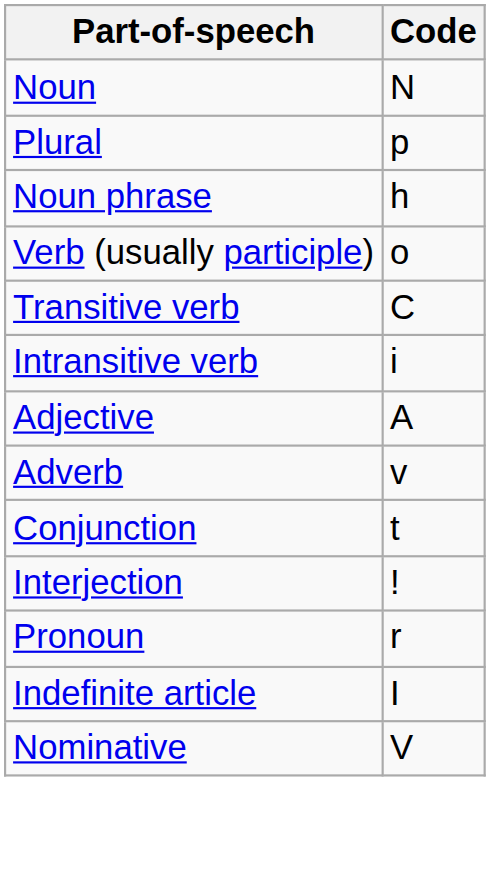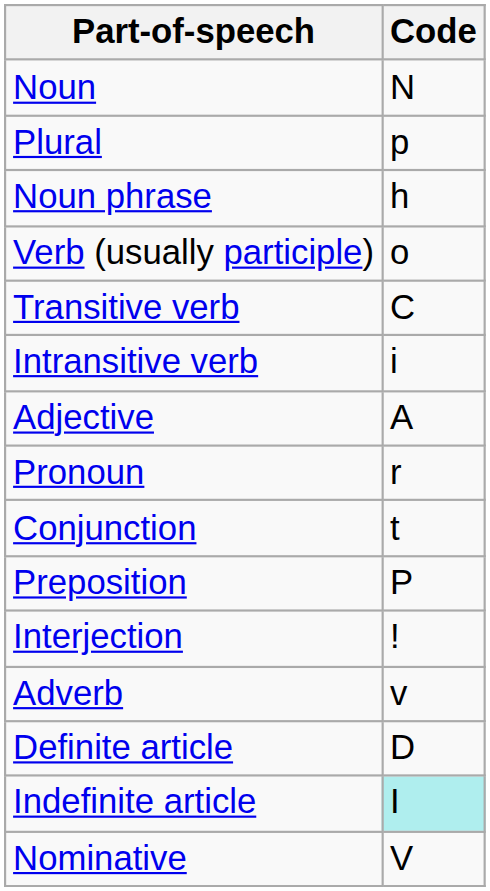rows swapped: Adverb <-> Pronoun
+ row: Preposition | P
+ row: Definite article | D
Indefinite article | Code: no background -> paleturquoise background
